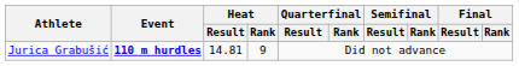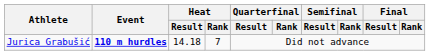Jurica Grabušić | Heat / Result: 14.81 -> 14.18
Jurica Grabušić | Heat / Rank: 9 -> 7
